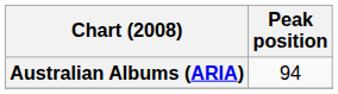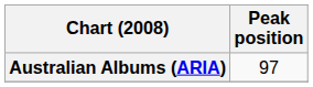Australian Albums (ARIA) | Peak position: 94 -> 97
